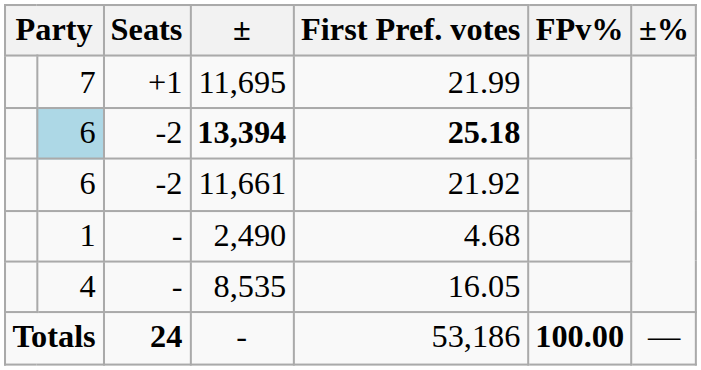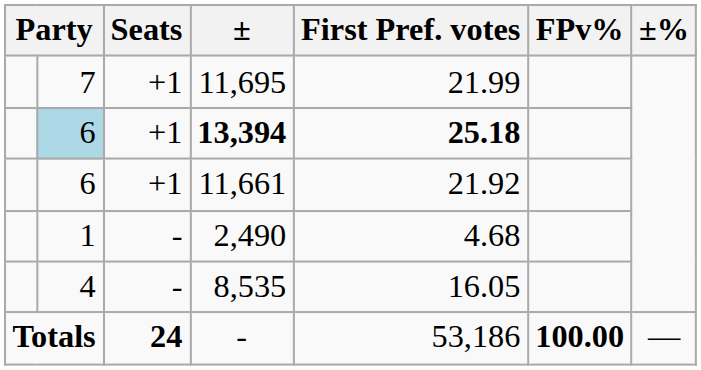13,394 | Seats: -2 -> +1
11,661 | Seats: -2 -> +1
